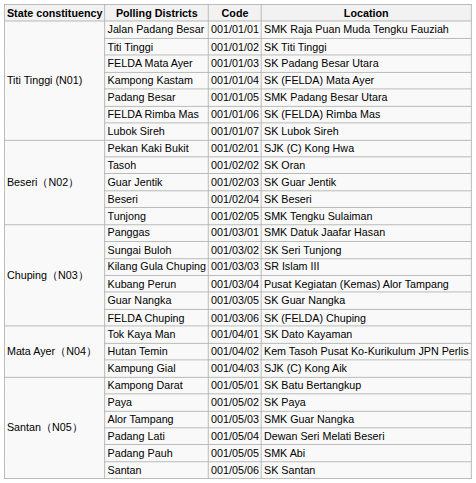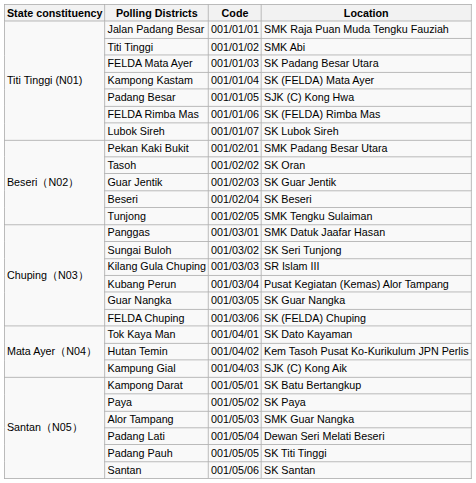Titi Tinggi | Location: SK Titi Tinggi -> SMK Abi
Padang Besar | Location: SMK Padang Besar Utara -> SJK (C) Kong Hwa
Pekan Kaki Bukit | Location: SJK (C) Kong Hwa -> SMK Padang Besar Utara
Padang Pauh | Location: SMK Abi -> SK Titi Tinggi
